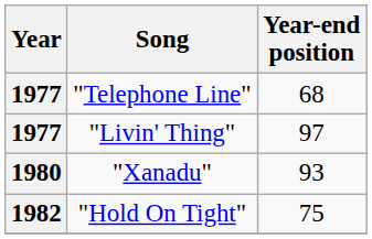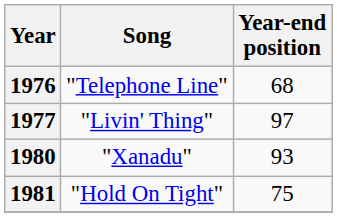"Telephone Line" | Year: 1977 -> 1976
"Hold On Tight" | Year: 1982 -> 1981
